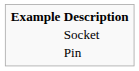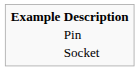rows swapped: Socket <-> Pin
